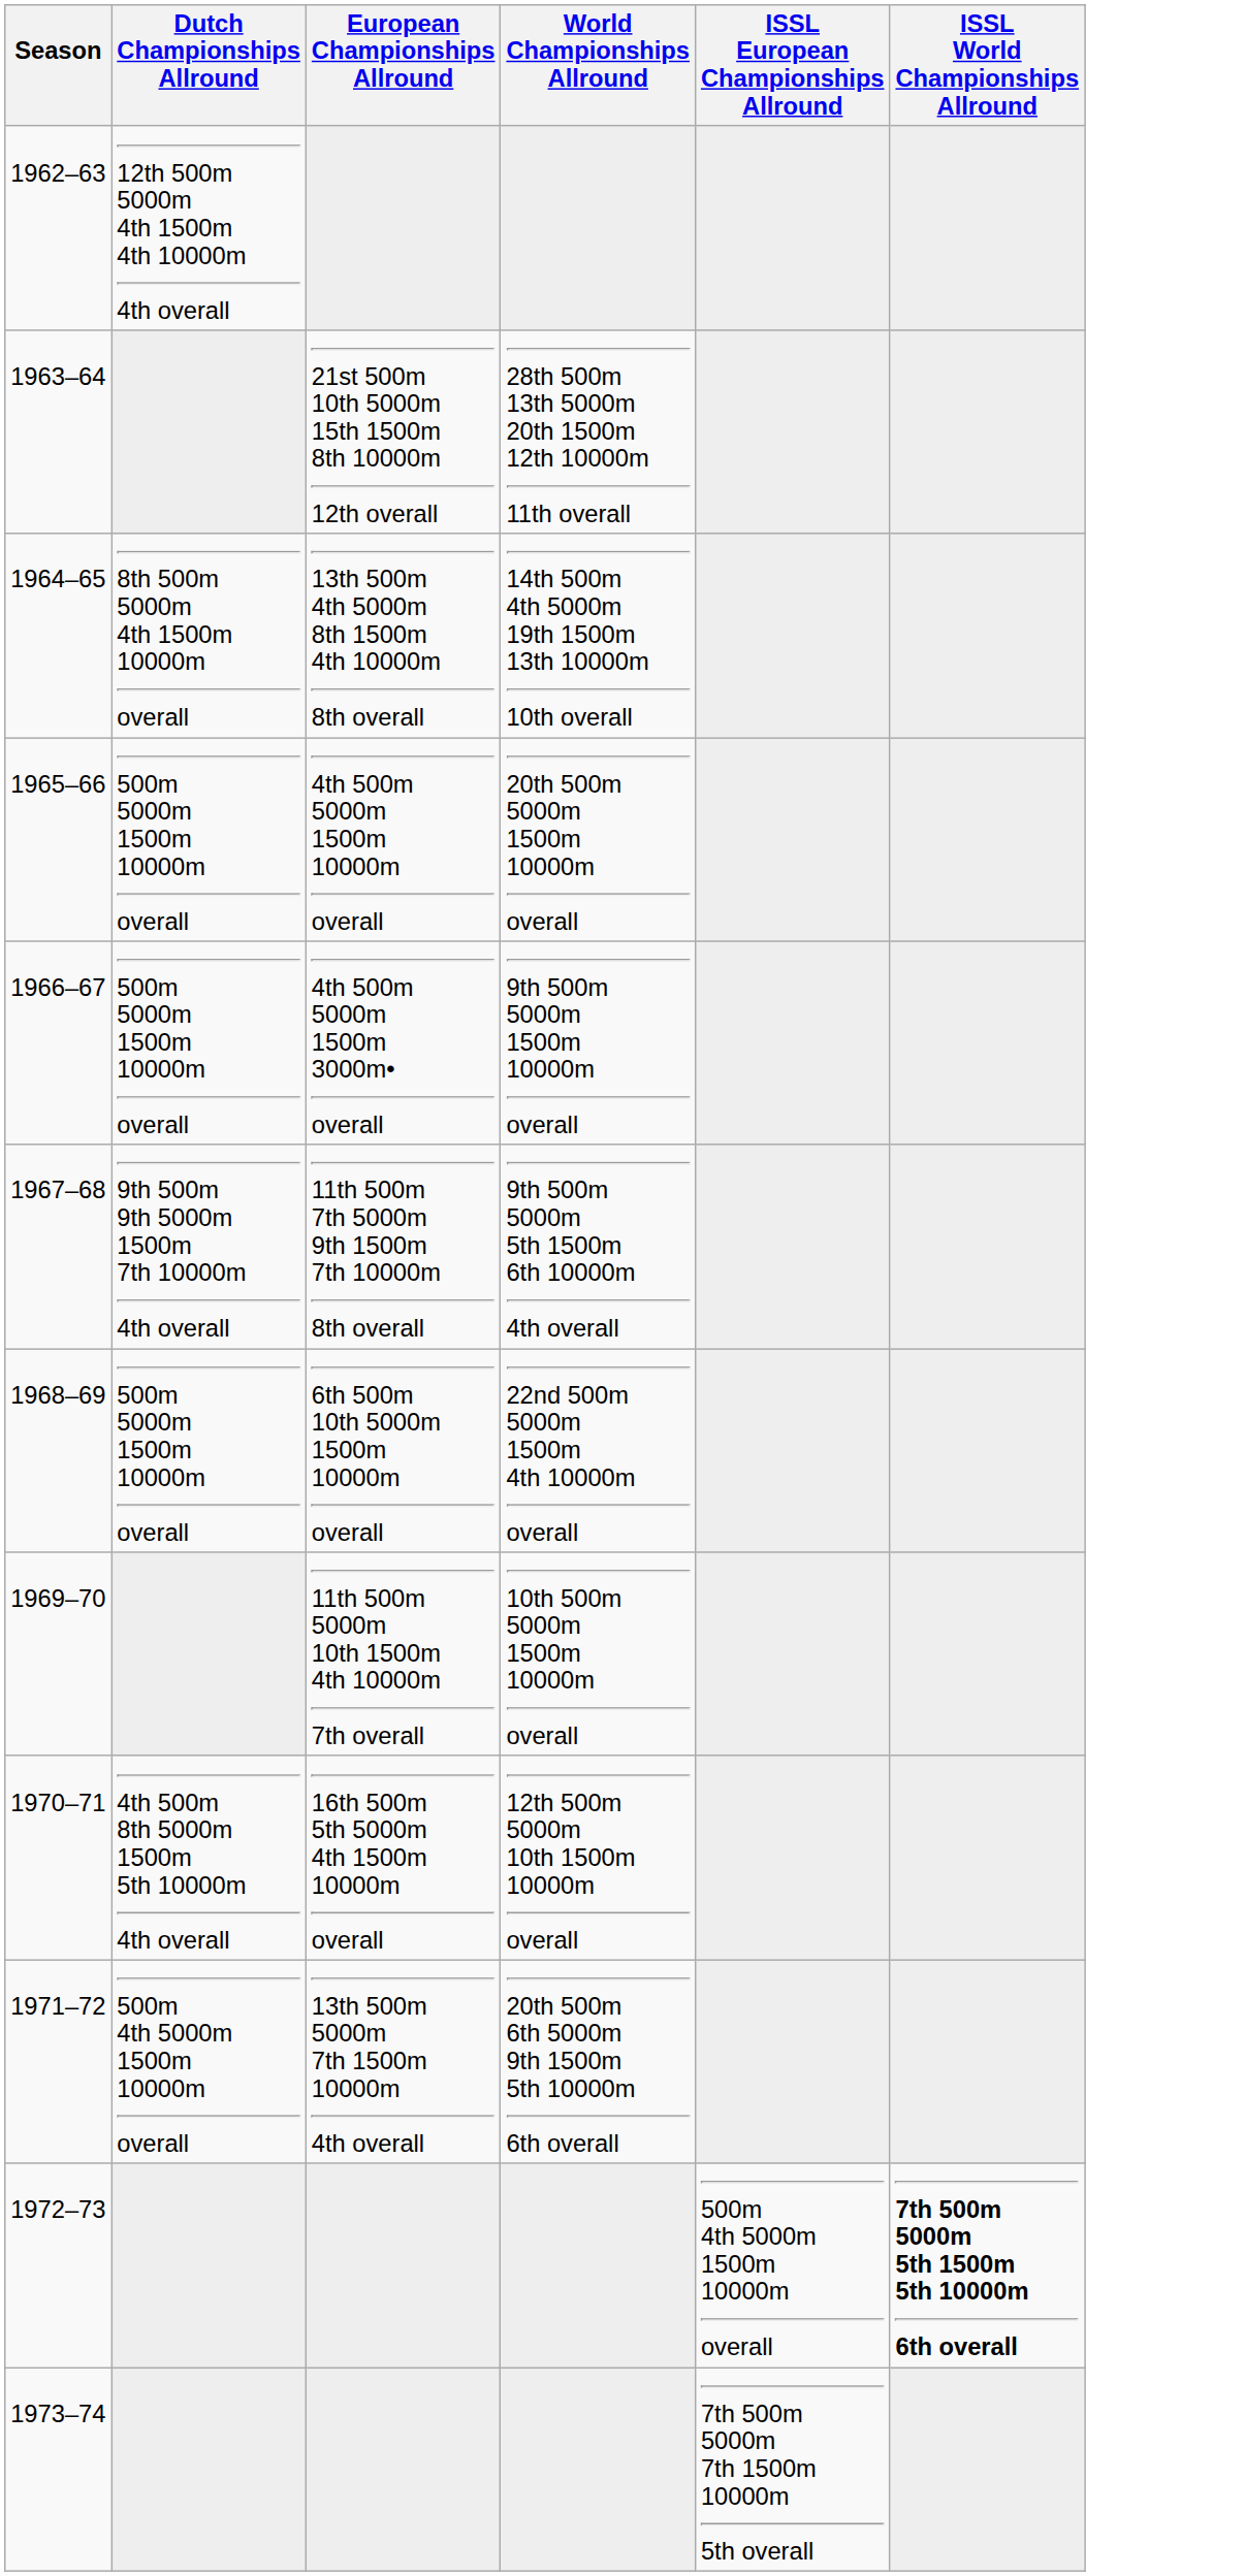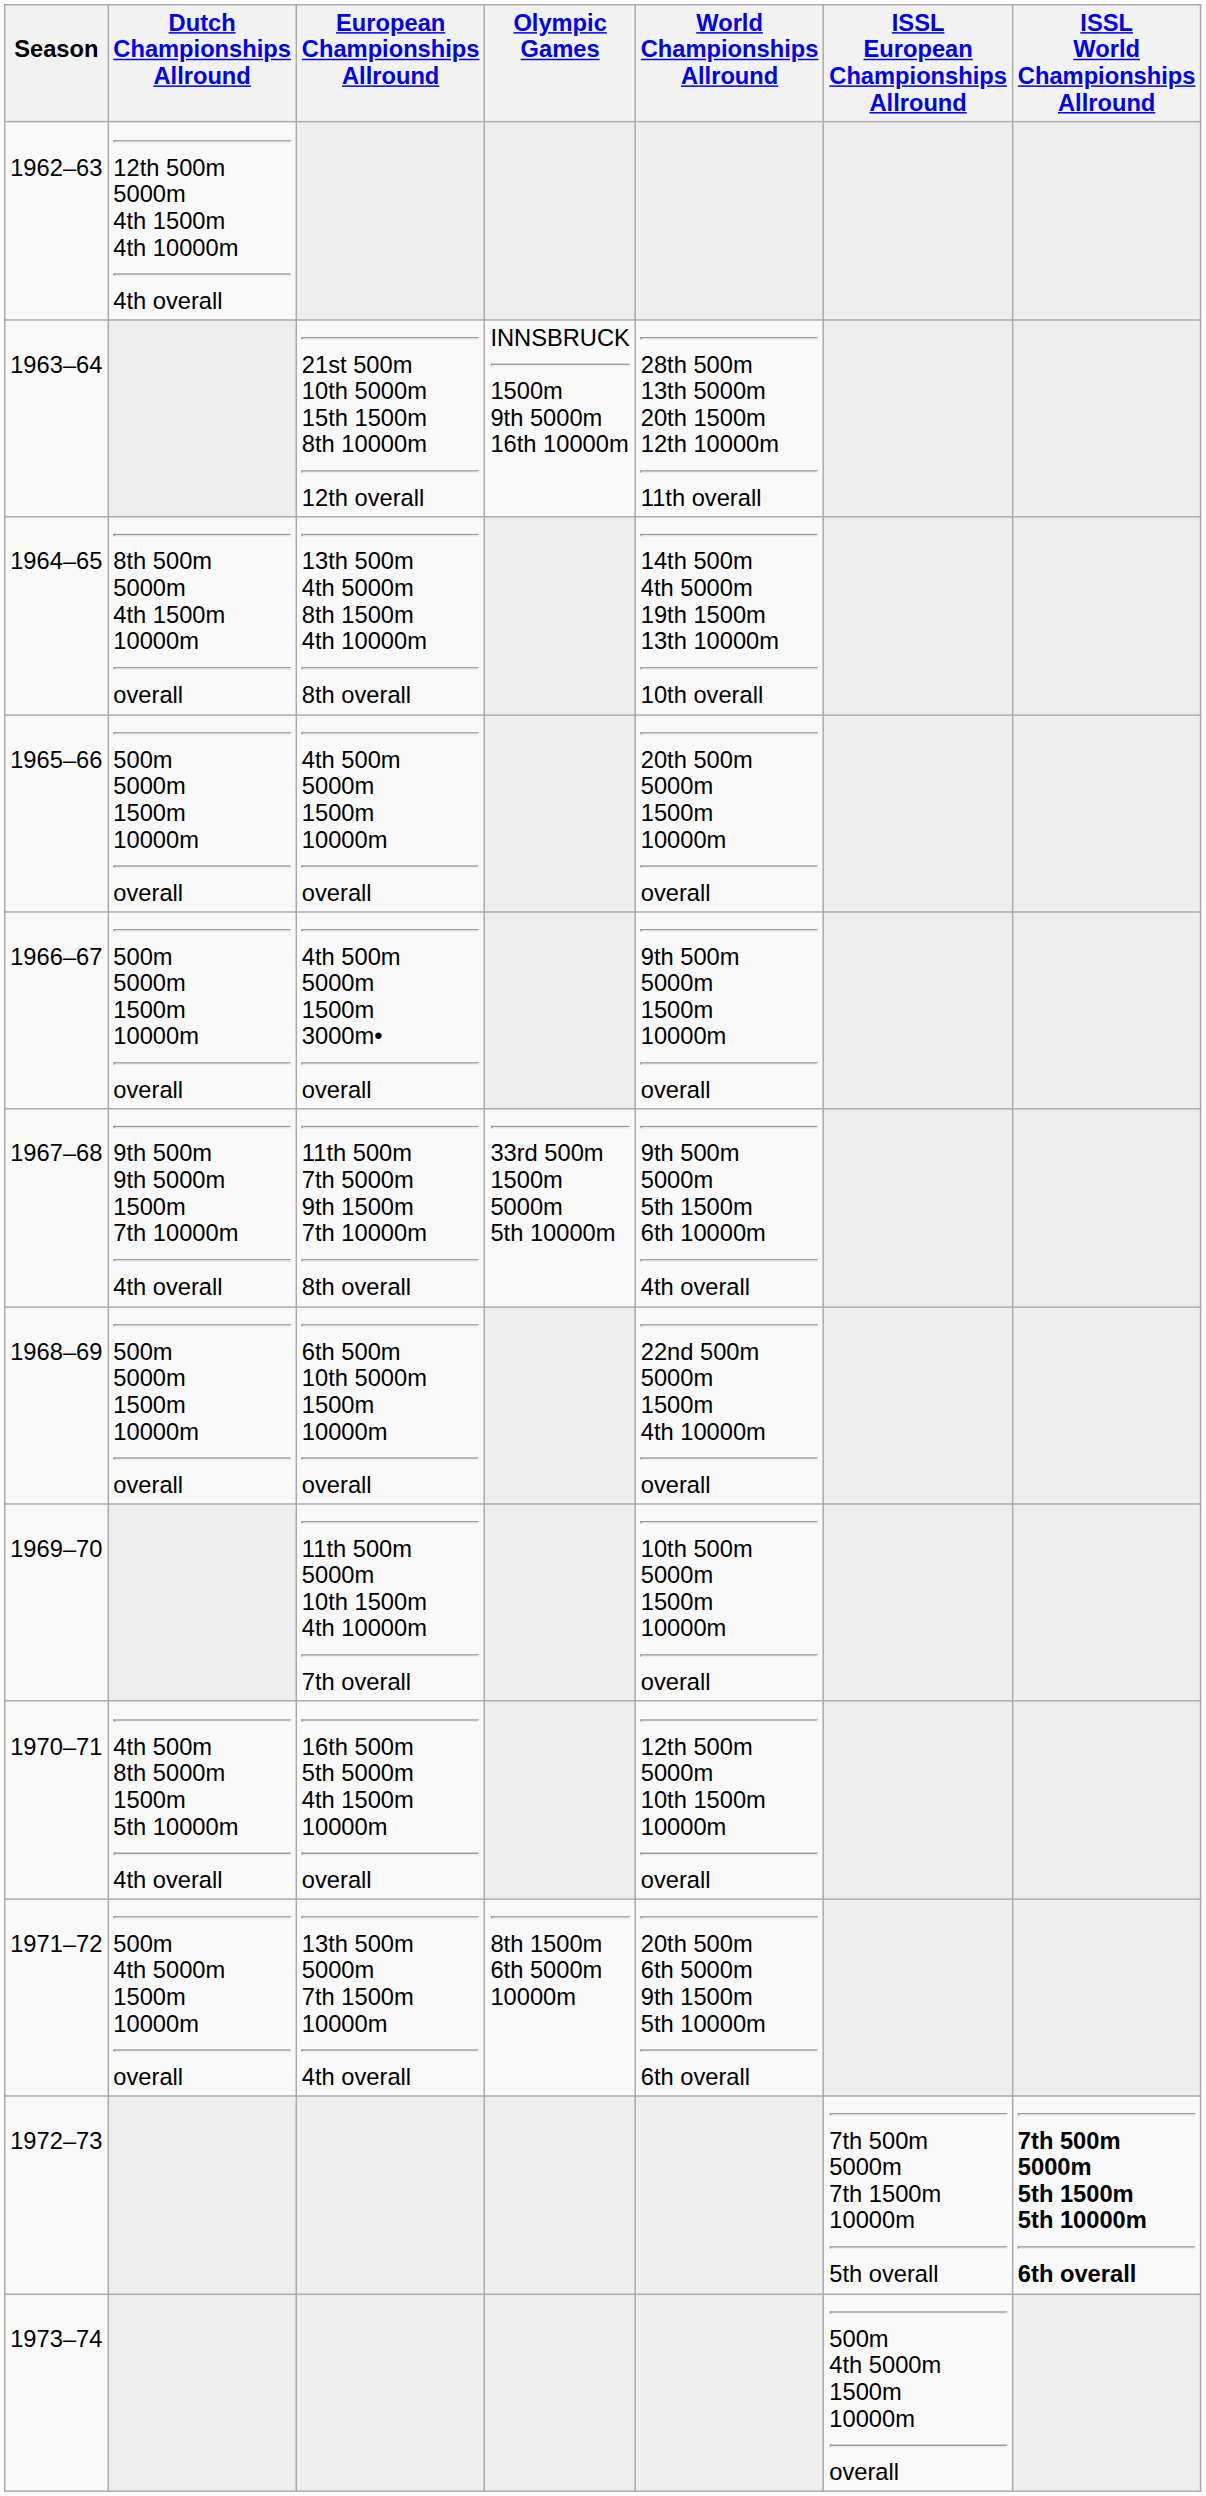+ column: Olympic Games | INNSBRUCK 1500m 9th 5000m 16th 10000m | 33rd 500m 1500m 5000m 5th 10000m | 8th 1500m 6th 5000m 10000m
1972–73 | ISSL European Championships Allround: 500m 4th 5000m 1500m 10000m overall -> 7th 500m 5000m 7th 1500m 10000m 5th overall
1973–74 | ISSL European Championships Allround: 7th 500m 5000m 7th 1500m 10000m 5th overall -> 500m 4th 5000m 1500m 10000m overall
